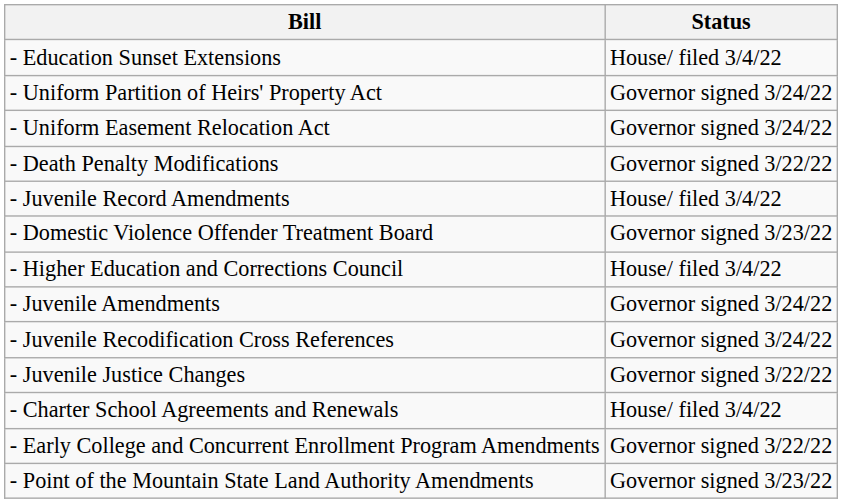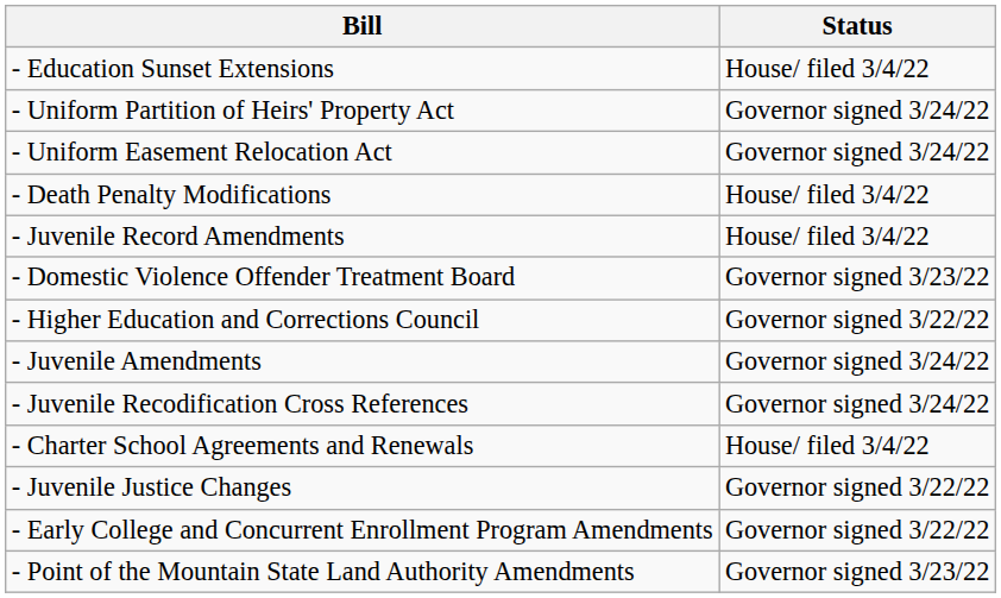- Death Penalty Modifications | Status: Governor signed 3/22/22 -> House/ filed 3/4/22
- Higher Education and Corrections Council | Status: House/ filed 3/4/22 -> Governor signed 3/22/22
rows swapped: - Charter School Agreements and Renewals <-> - Juvenile Justice Changes
